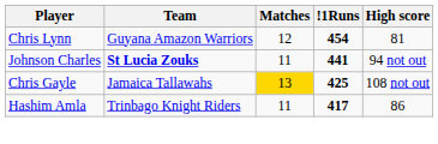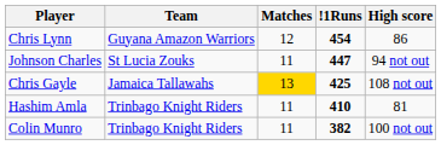Chris Lynn | High score: 81 -> 86
Johnson Charles | Team: bold -> normal
Johnson Charles | !1Runs: 441 -> 447
Hashim Amla | !1Runs: 417 -> 410
Hashim Amla | High score: 86 -> 81
+ row: Colin Munro | Trinbago Knight Riders | 11 | 382 | 100 not out
